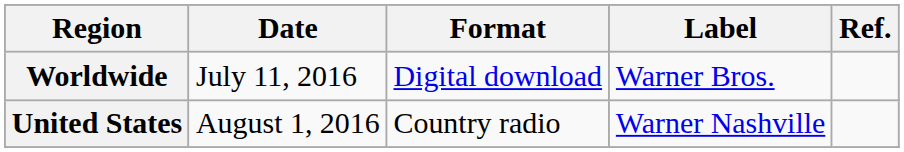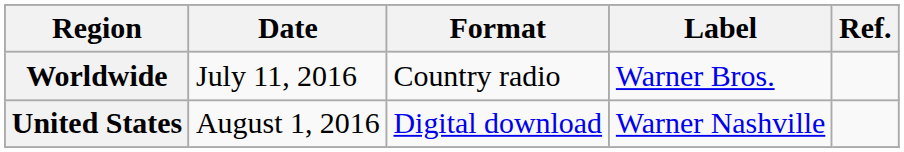Worldwide | Format: Digital download -> Country radio
United States | Format: Country radio -> Digital download
